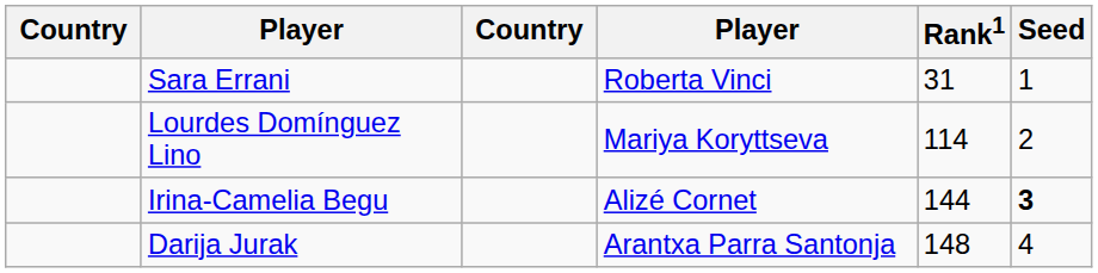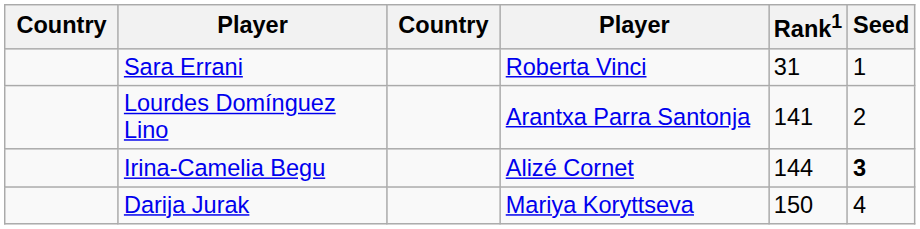Lourdes Domínguez Lino | column 4: Mariya Koryttseva -> Arantxa Parra Santonja
Lourdes Domínguez Lino | Rank1: 114 -> 141
Darija Jurak | column 4: Arantxa Parra Santonja -> Mariya Koryttseva
Darija Jurak | Rank1: 148 -> 150
